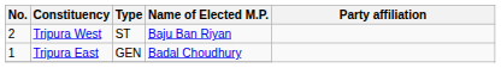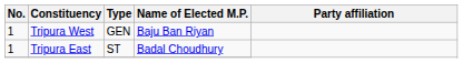Tripura West | No.: 2 -> 1
Tripura West | Type: ST -> GEN
Tripura East | Type: GEN -> ST
